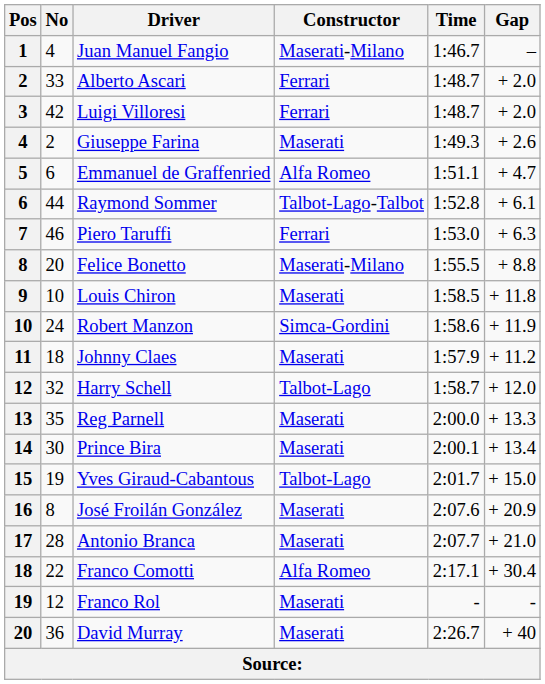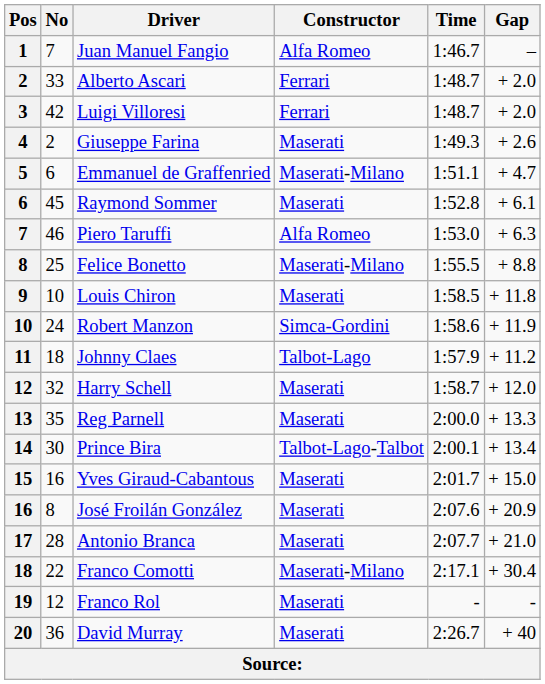Juan Manuel Fangio | No: 4 -> 7
Juan Manuel Fangio | Constructor: Maserati-Milano -> Alfa Romeo
Emmanuel de Graffenried | Constructor: Alfa Romeo -> Maserati-Milano
Raymond Sommer | No: 44 -> 45
Raymond Sommer | Constructor: Talbot-Lago-Talbot -> Maserati
Piero Taruffi | Constructor: Ferrari -> Alfa Romeo
Felice Bonetto | No: 20 -> 25
Johnny Claes | Constructor: Maserati -> Talbot-Lago
Harry Schell | Constructor: Talbot-Lago -> Maserati
Prince Bira | Constructor: Maserati -> Talbot-Lago-Talbot
Yves Giraud-Cabantous | No: 19 -> 16
Yves Giraud-Cabantous | Constructor: Talbot-Lago -> Maserati
Franco Comotti | Constructor: Alfa Romeo -> Maserati-Milano
